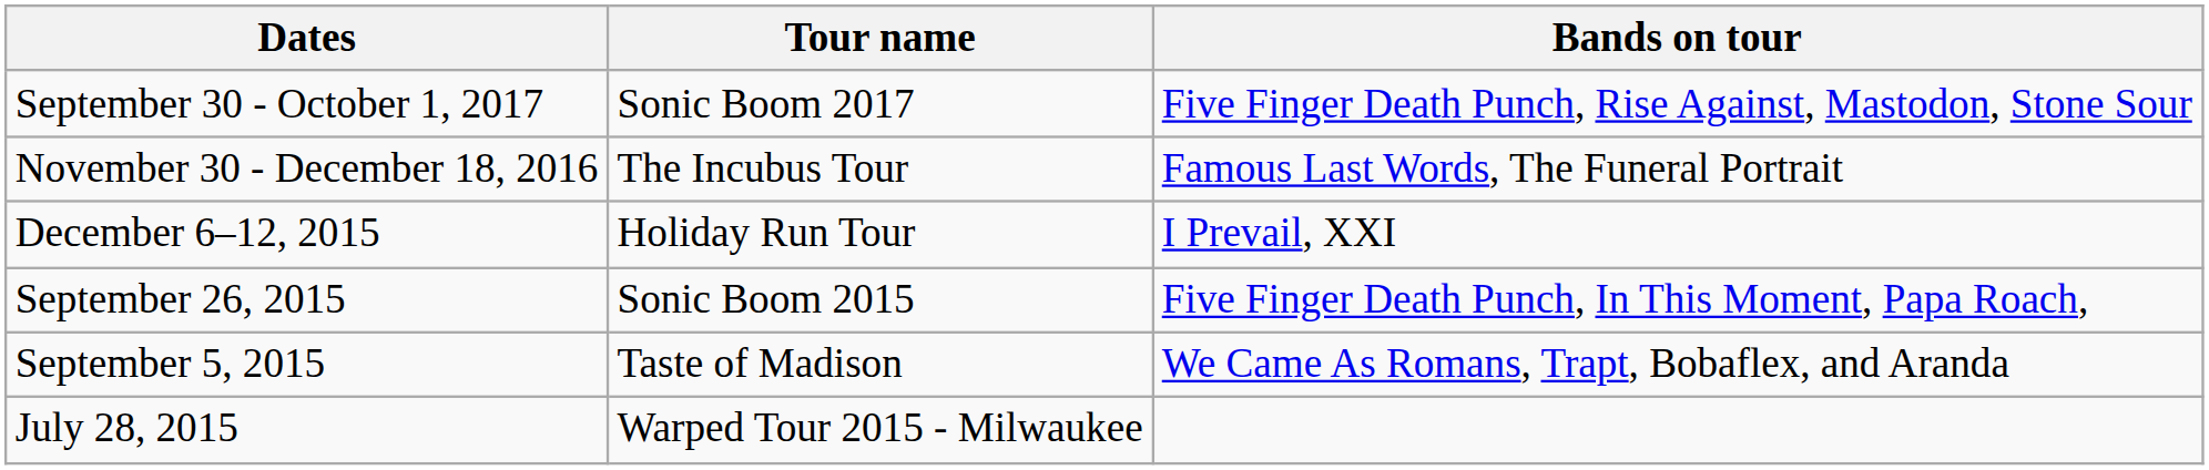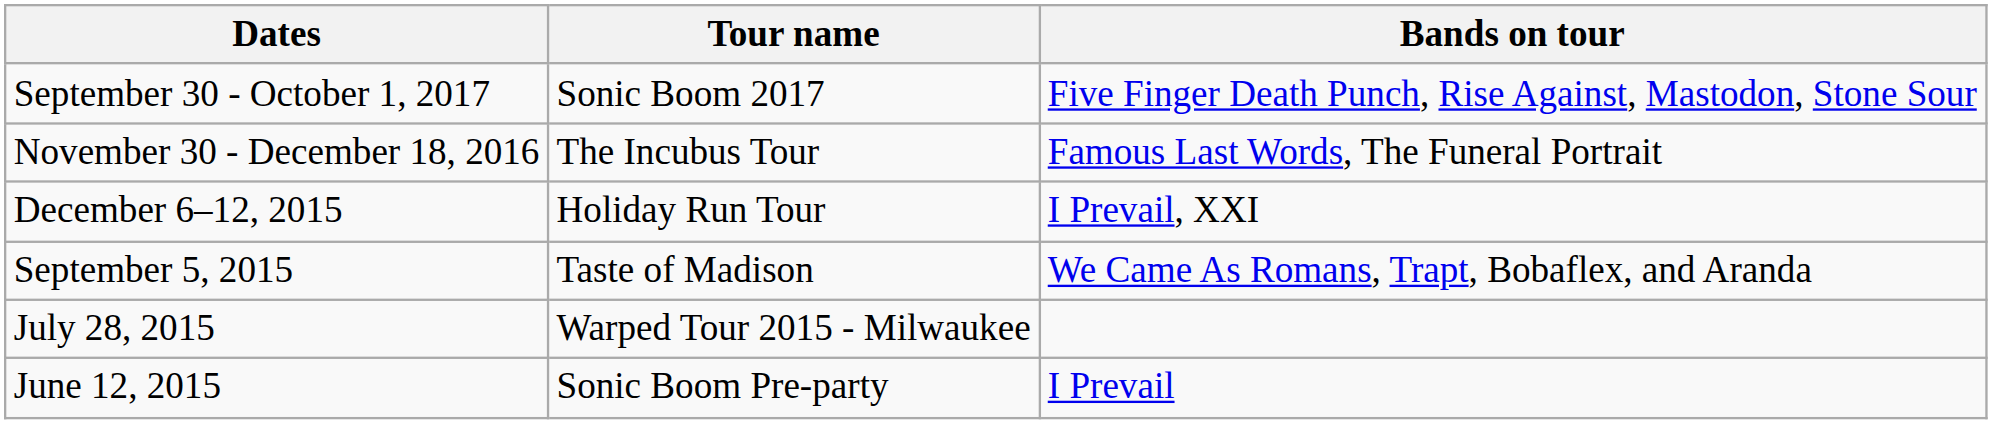- row: September 26, 2015 | Sonic Boom 2015 | Five Finger Death Punch, In This Moment, Papa Roach,
+ row: June 12, 2015 | Sonic Boom Pre-party | I Prevail
